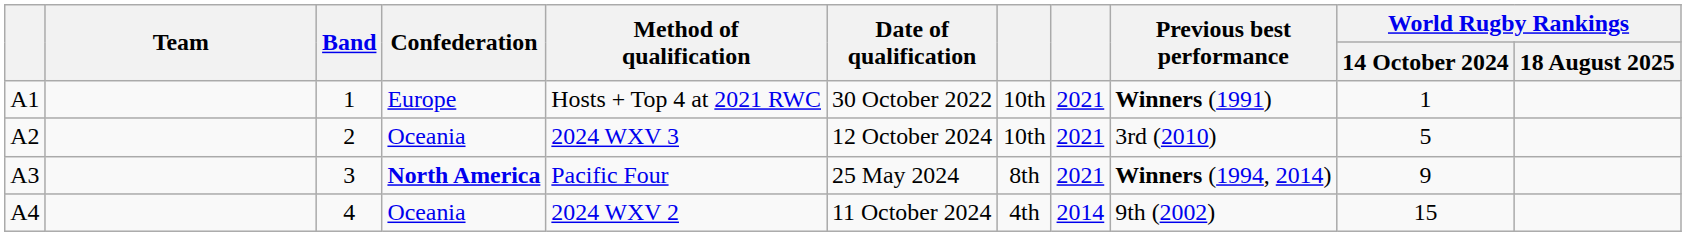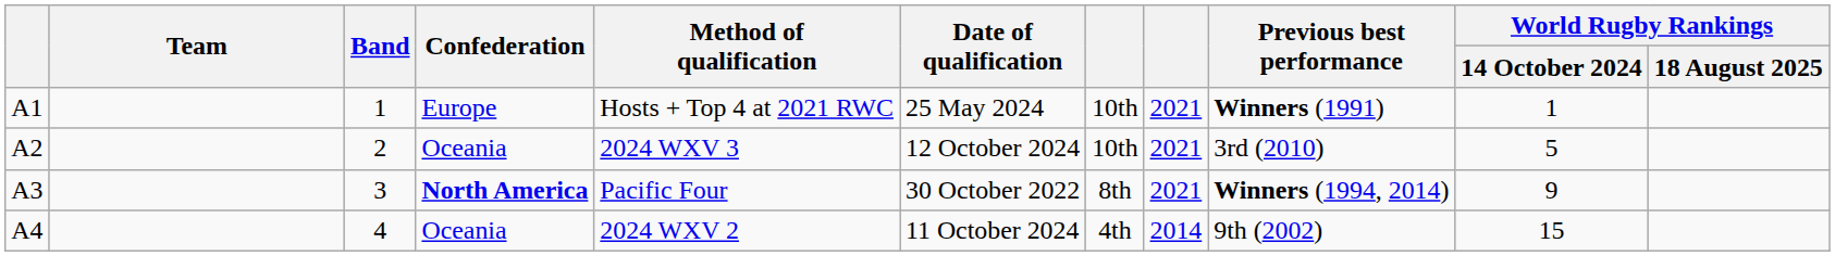A1 | Date of qualification: 30 October 2022 -> 25 May 2024
A3 | Date of qualification: 25 May 2024 -> 30 October 2022
